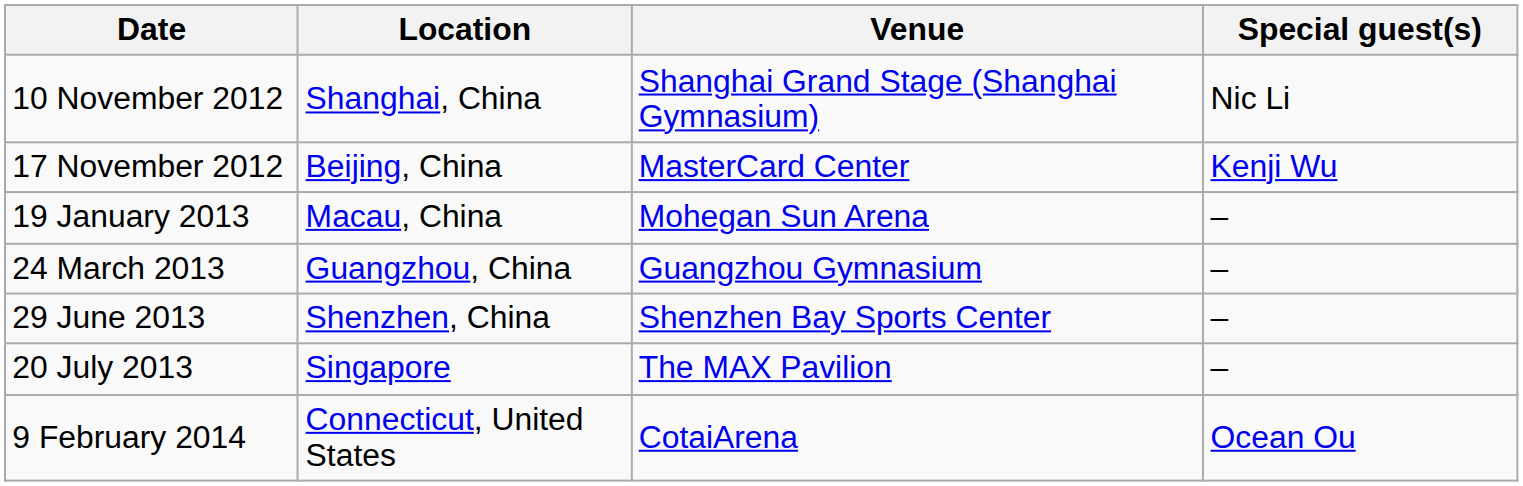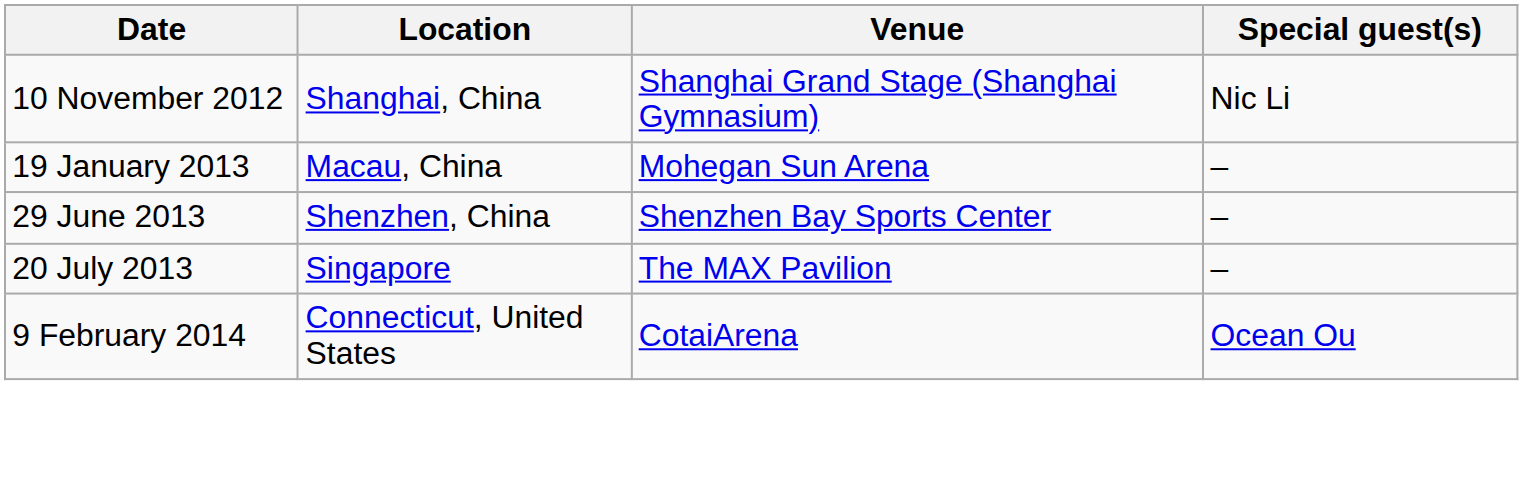- row: 17 November 2012 | Beijing, China | MasterCard Center | Kenji Wu
- row: 24 March 2013 | Guangzhou, China | Guangzhou Gymnasium | –
